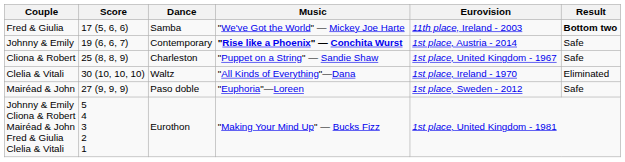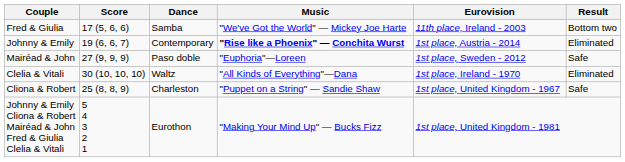Fred & Giulia | Result: bold -> normal
Johnny & Emily | Result: Safe -> Eliminated
rows swapped: Cliona & Robert <-> Mairéad & John
